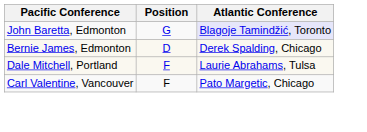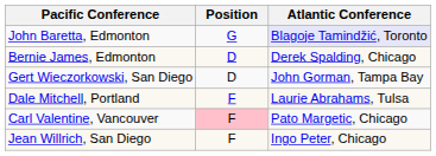+ row: Gert Wieczorkowski, San Diego | D | John Gorman, Tampa Bay
Carl Valentine, Vancouver | Position: no background -> pink background
+ row: Jean Willrich, San Diego | F | Ingo Peter, Chicago
